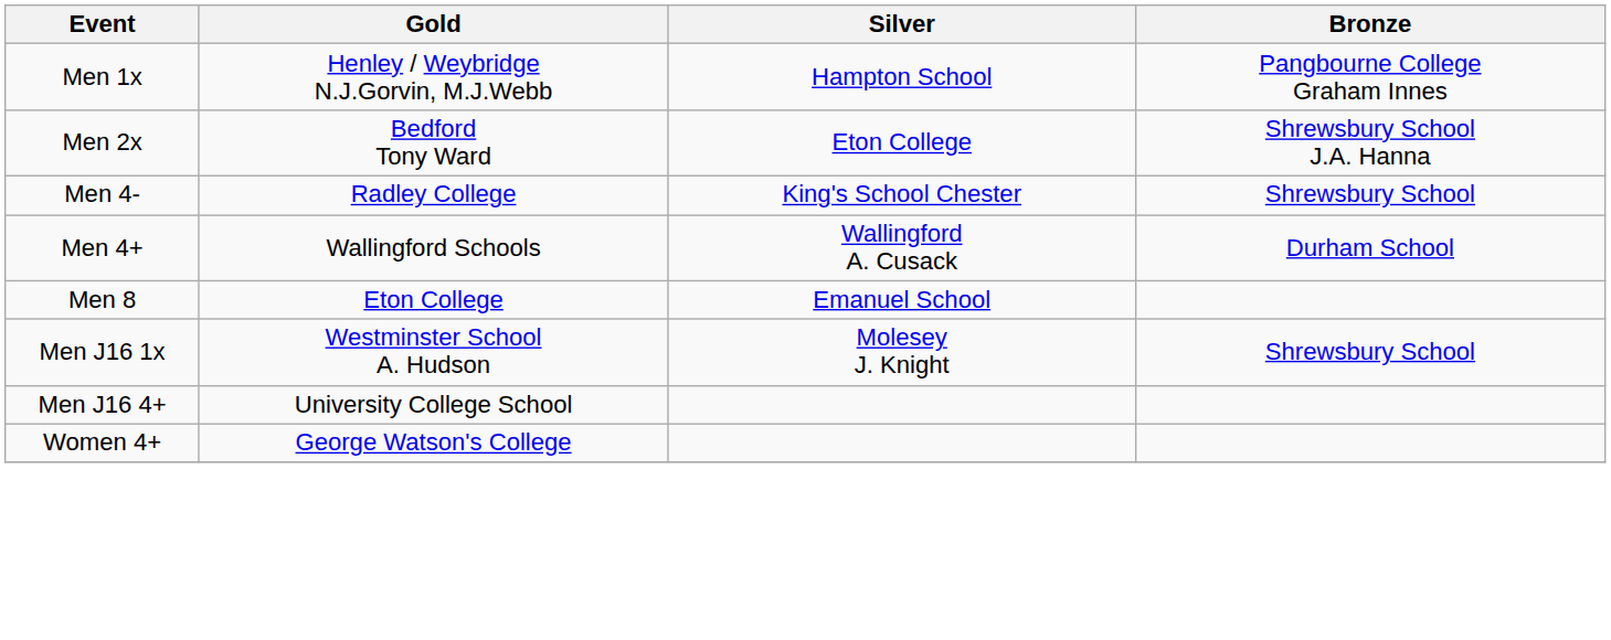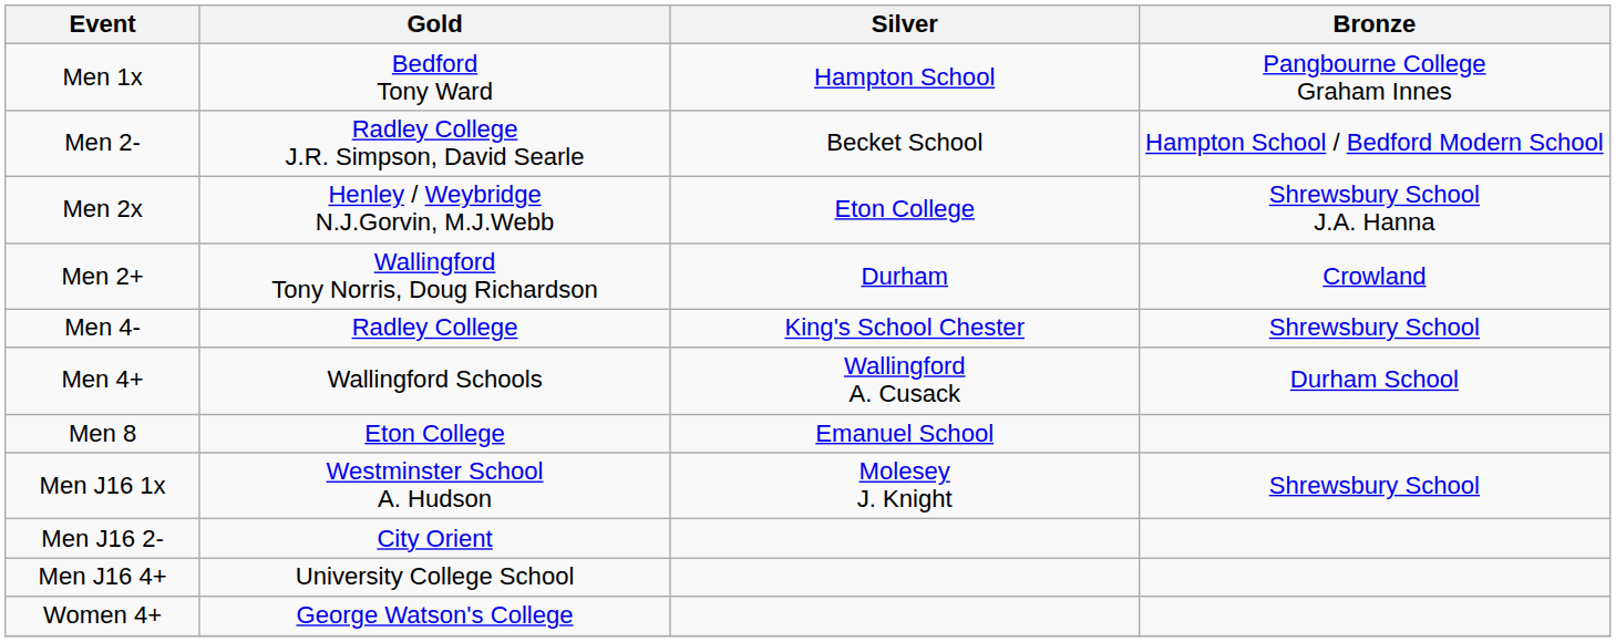Men 1x | Gold: Henley / Weybridge N.J.Gorvin, M.J.Webb -> Bedford Tony Ward
+ row: Men 2- | Radley College J.R. Simpson, David Searle | Becket School | Hampton School / Bedford Modern School
Men 2x | Gold: Bedford Tony Ward -> Henley / Weybridge N.J.Gorvin, M.J.Webb
+ row: Men 2+ | Wallingford Tony Norris, Doug Richardson | Durham | Crowland
+ row: Men J16 2- | City Orient
